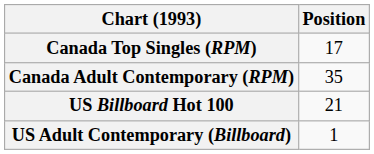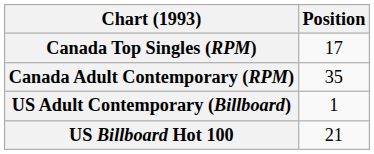rows swapped: US Billboard Hot 100 <-> US Adult Contemporary (Billboard)
